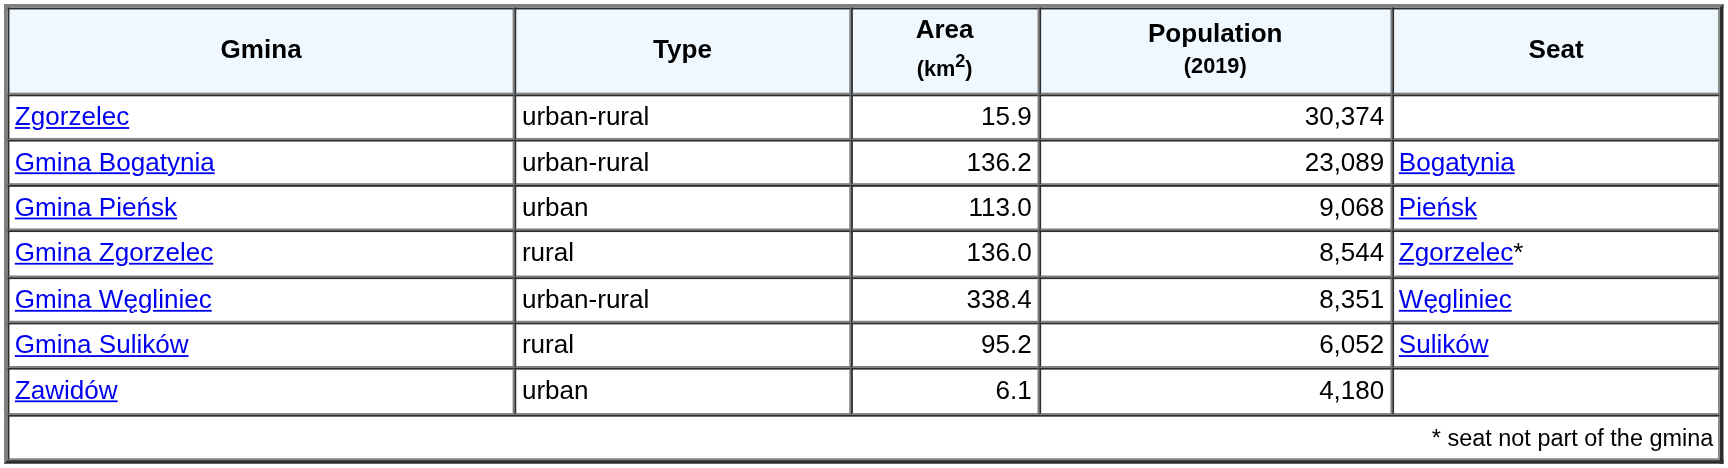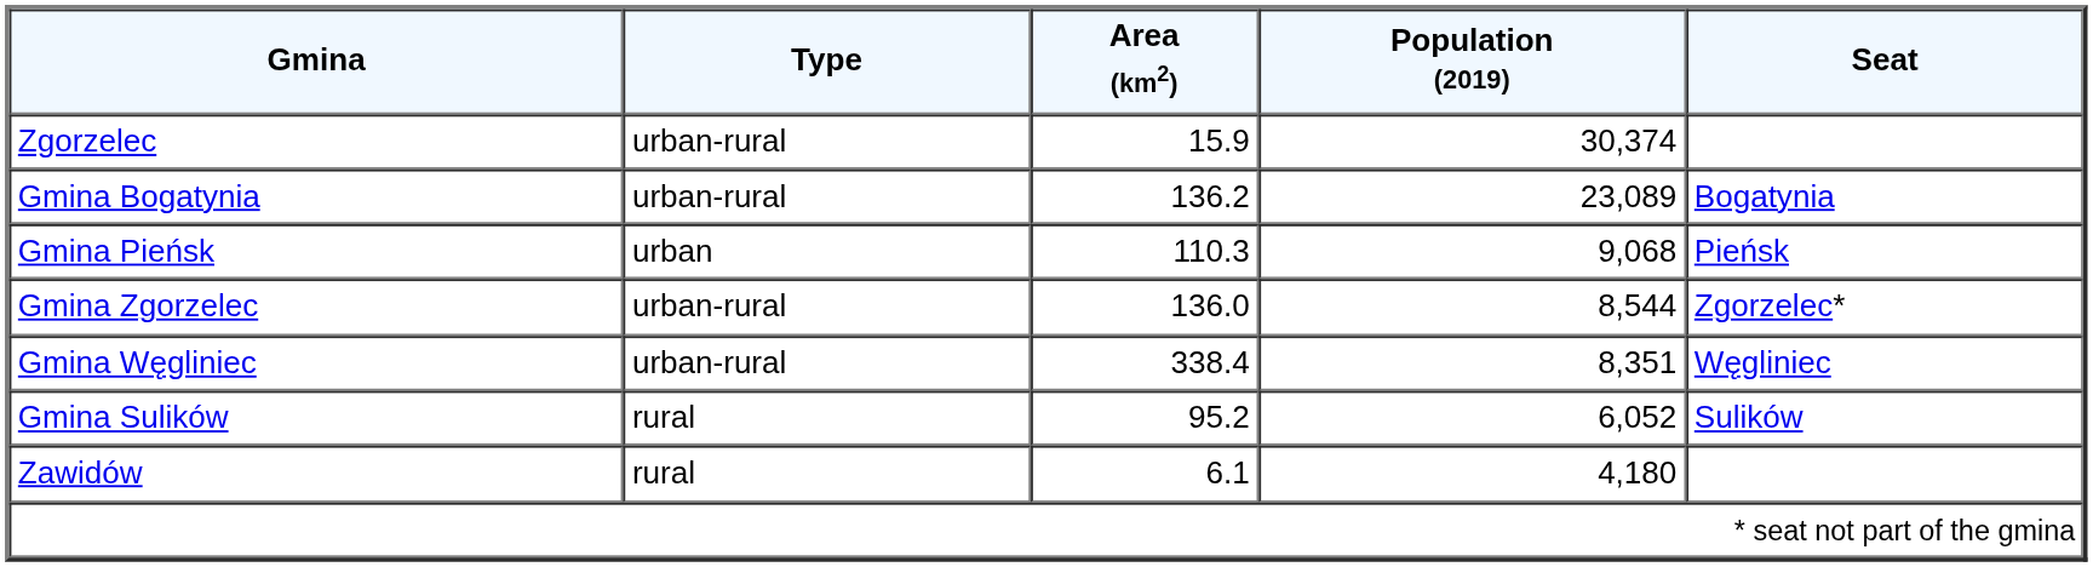Gmina Pieńsk | Area (km2): 113.0 -> 110.3
Gmina Zgorzelec | Type: rural -> urban-rural
Zawidów | Type: urban -> rural
